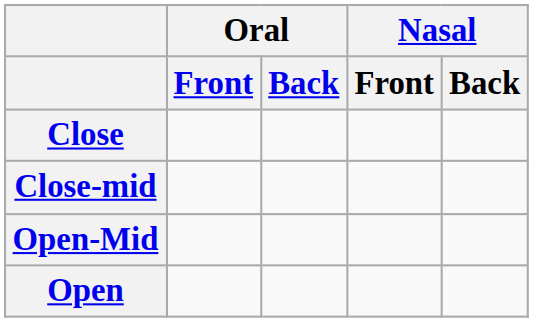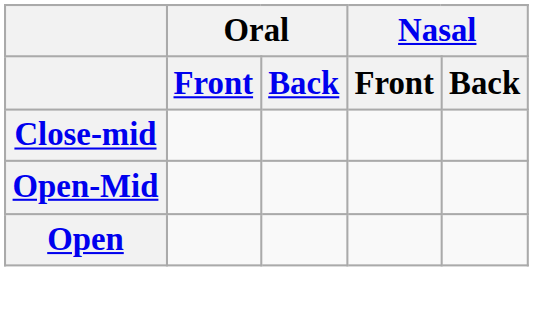- row: Close
